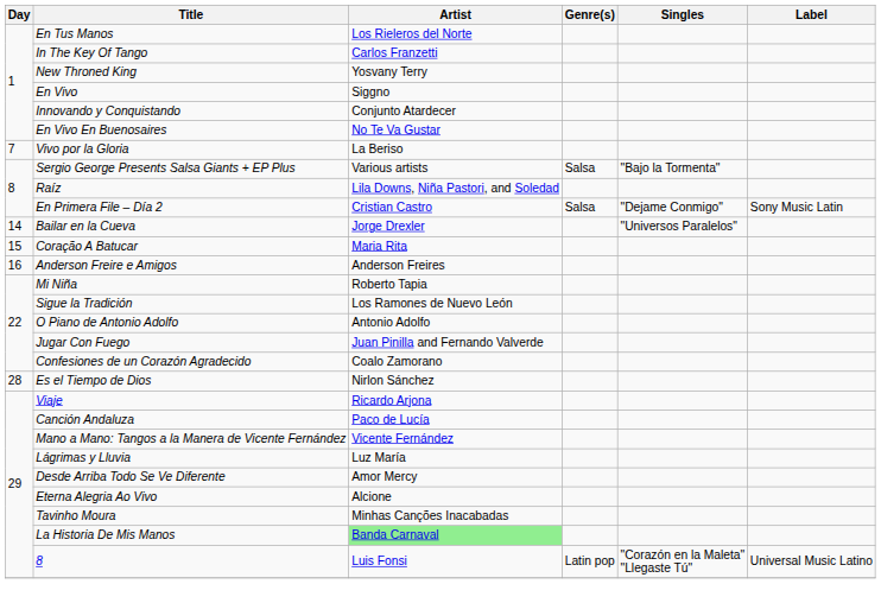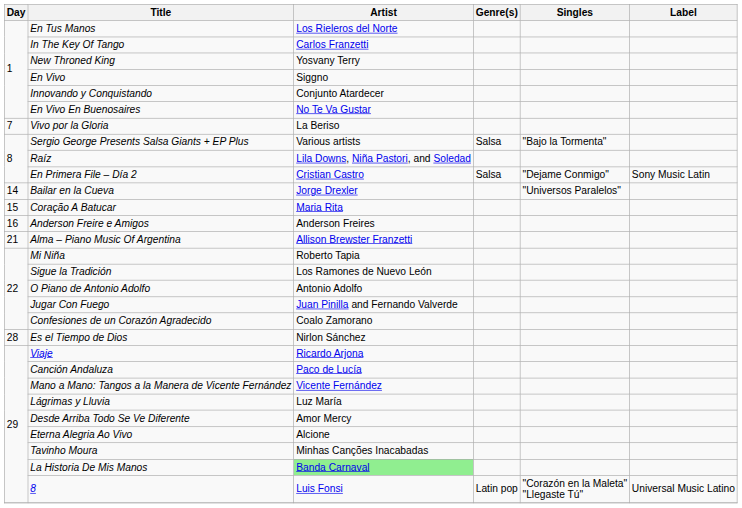+ row: 21 | Alma – Piano Music Of Argentina | Allison Brewster Franzetti
